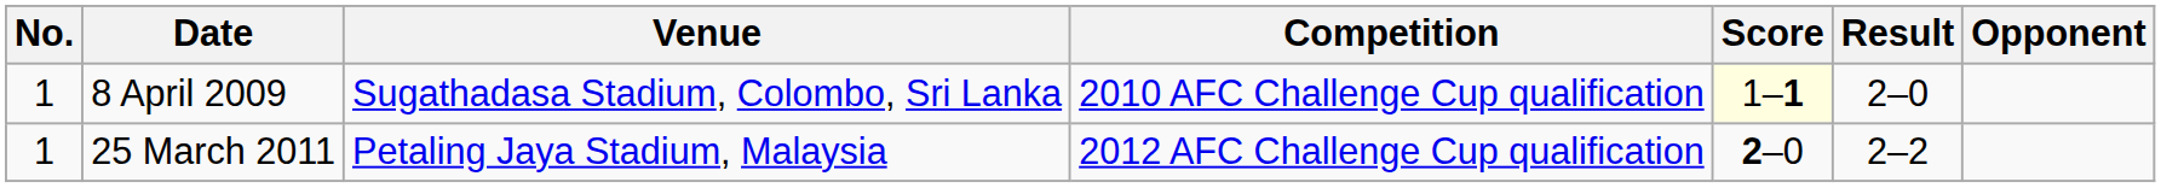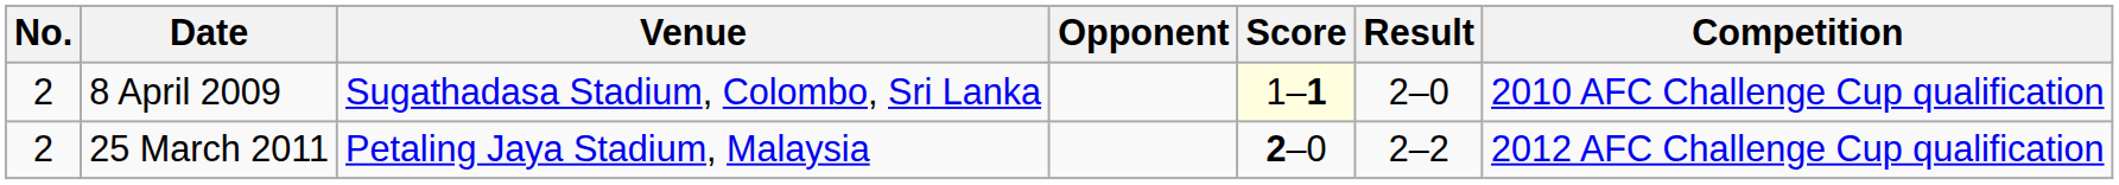columns swapped: Opponent <-> Competition
8 April 2009 | No.: 1 -> 2
25 March 2011 | No.: 1 -> 2
